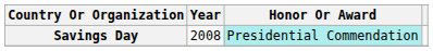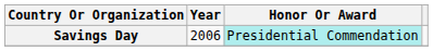Savings Day | Year: 2008 -> 2006
